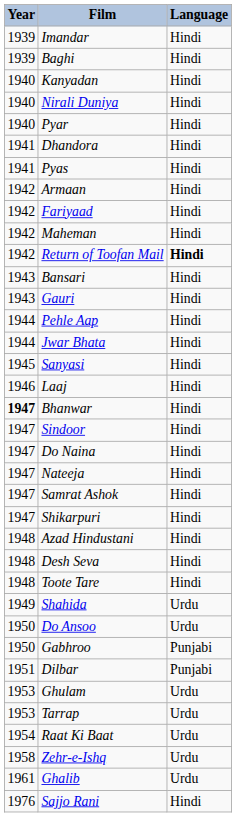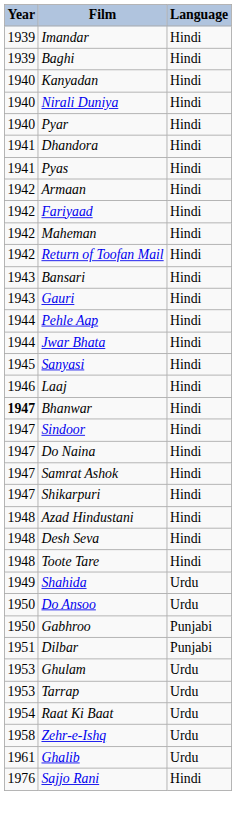Return of Toofan Mail | Language: bold -> normal
- row: 1947 | Nateeja | Hindi
